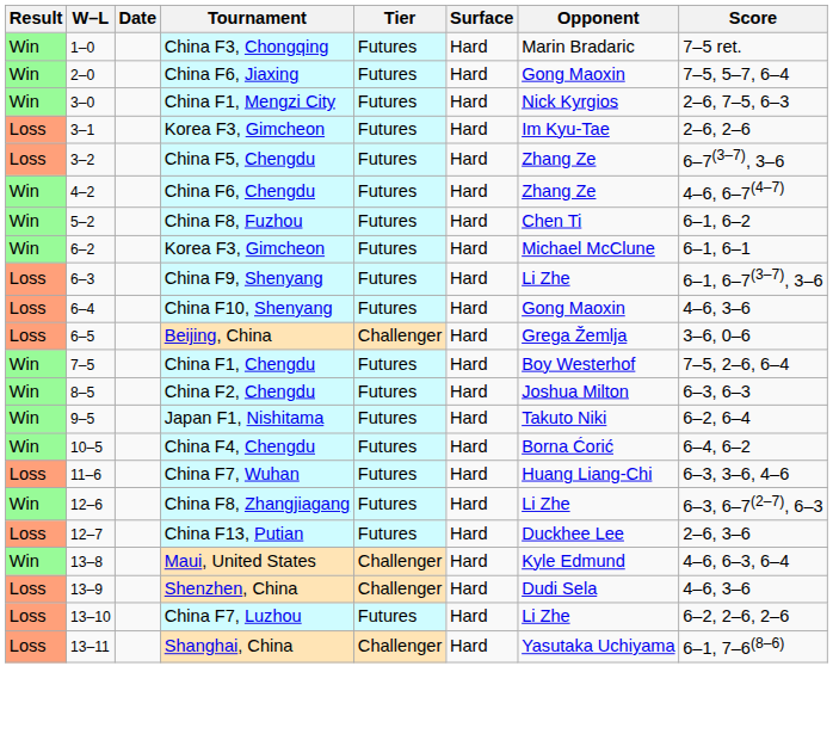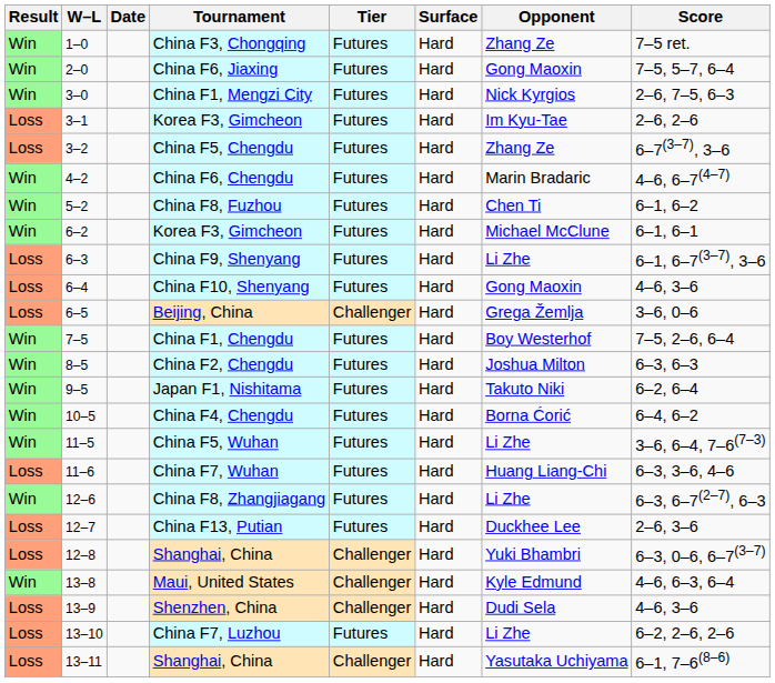China F3, Chongqing | Opponent: Marin Bradaric -> Zhang Ze
China F6, Chengdu | Opponent: Zhang Ze -> Marin Bradaric
+ row: Win | 11–5 | China F5, Wuhan | Futures | Hard | Li Zhe | 3–6, 6–4, 7–6(7–3)
+ row: Loss | 12–8 | Shanghai, China | Challenger | Hard | Yuki Bhambri | 6–3, 0–6, 6–7(3–7)
